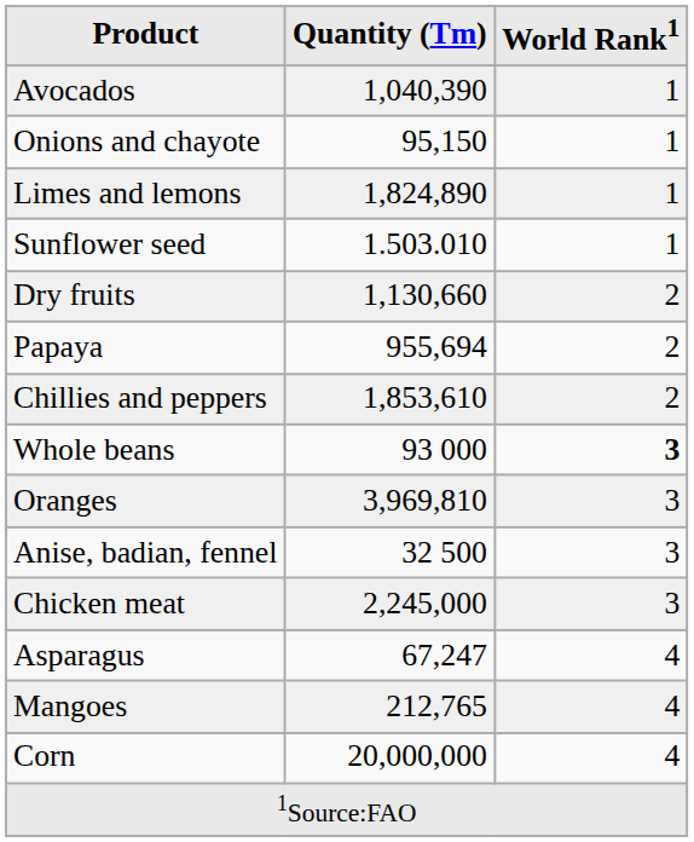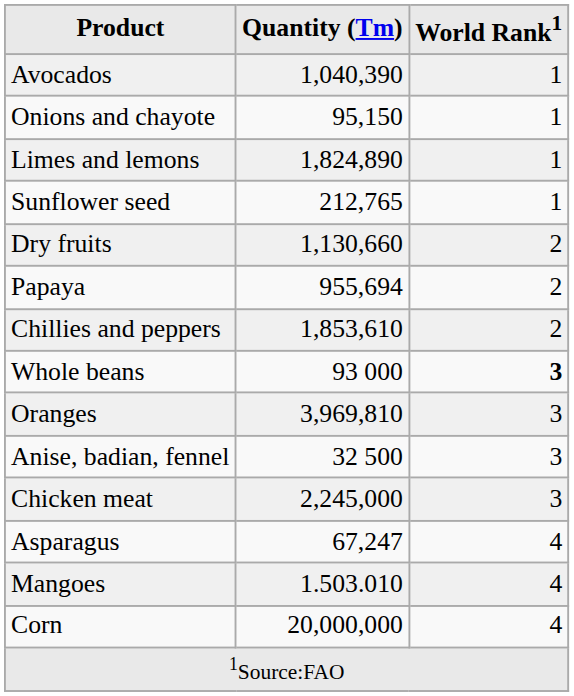Sunflower seed | Quantity (Tm): 1.503.010 -> 212,765
Mangoes | Quantity (Tm): 212,765 -> 1.503.010
